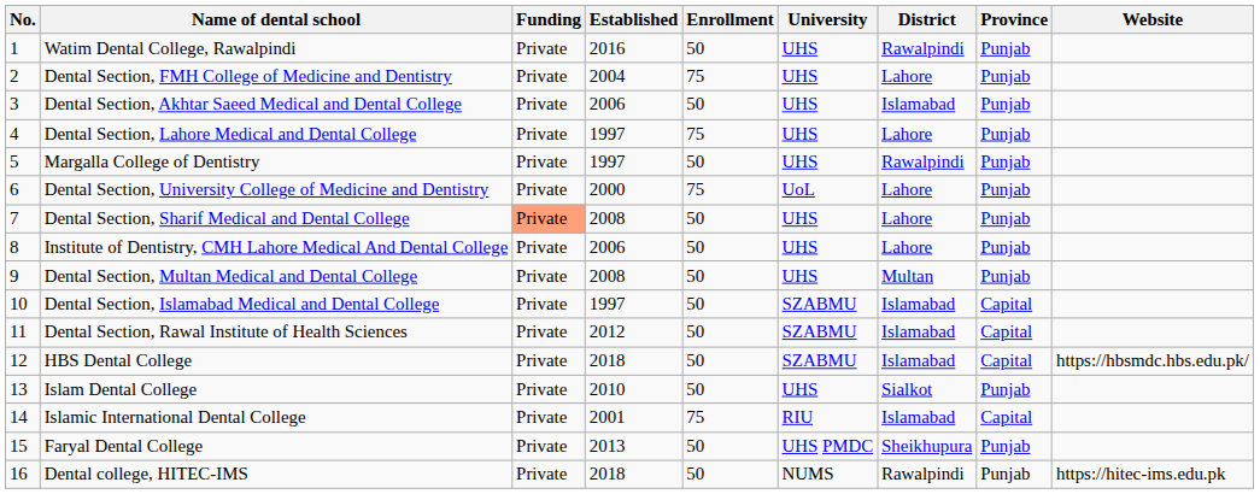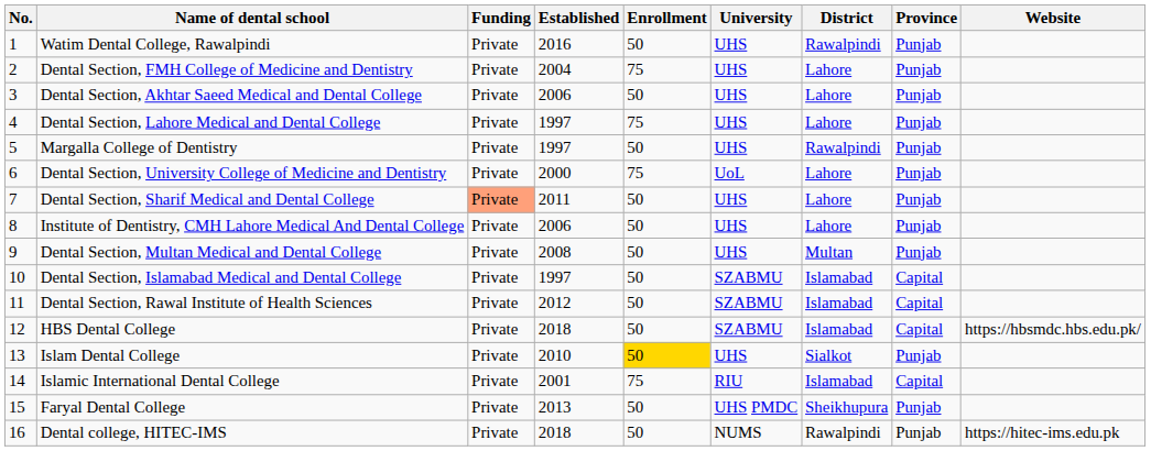Dental Section, Akhtar Saeed Medical and Dental College | District: Islamabad -> Lahore
Dental Section, Sharif Medical and Dental College | Established: 2008 -> 2011
Islam Dental College | Enrollment: no background -> gold background
